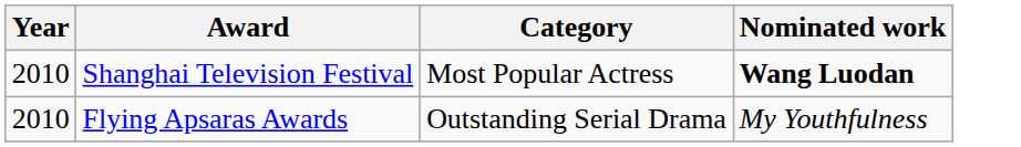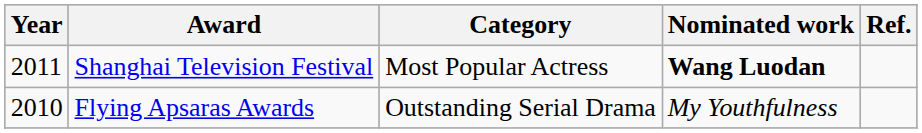+ column: Ref.
Shanghai Television Festival | Year: 2010 -> 2011
